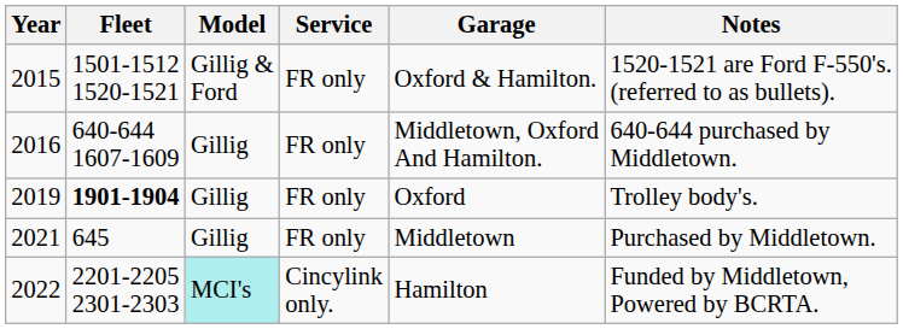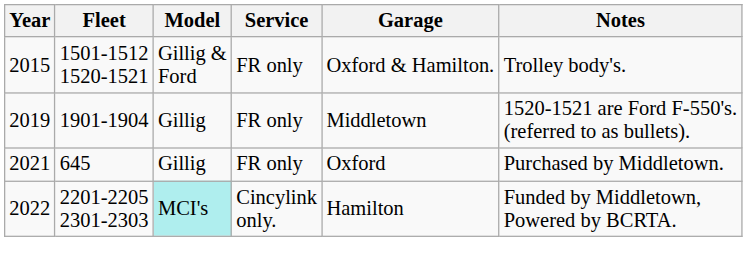2015 | Notes: 1520-1521 are Ford F-550's. (referred to as bullets). -> Trolley body's.
- row: 2016 | 640-644 1607-1609 | Gillig | FR only | Middletown, Oxford And Hamilton. | 640-644 purchased by Middletown.
2019 | Fleet: bold -> normal
2019 | Garage: Oxford -> Middletown
2019 | Notes: Trolley body's. -> 1520-1521 are Ford F-550's. (referred to as bullets).
2021 | Garage: Middletown -> Oxford
